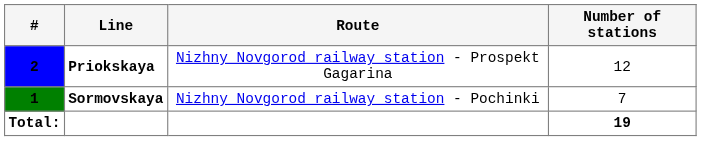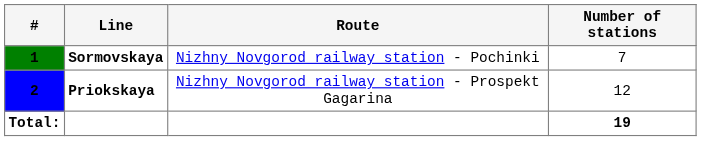rows swapped: Sormovskaya <-> Priokskaya
